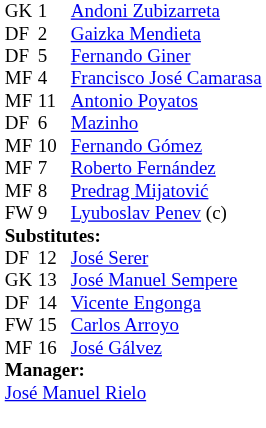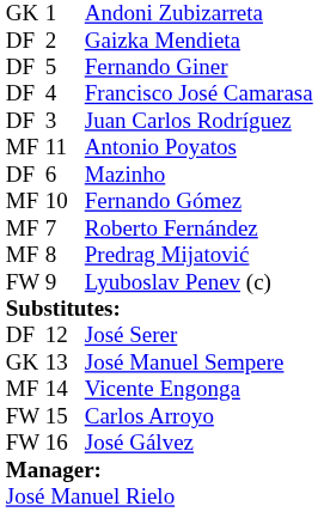Francisco José Camarasa | column 1: MF -> DF
+ row: DF | 3 | Juan Carlos Rodríguez
Vicente Engonga | column 1: DF -> MF
José Gálvez | column 1: MF -> FW
